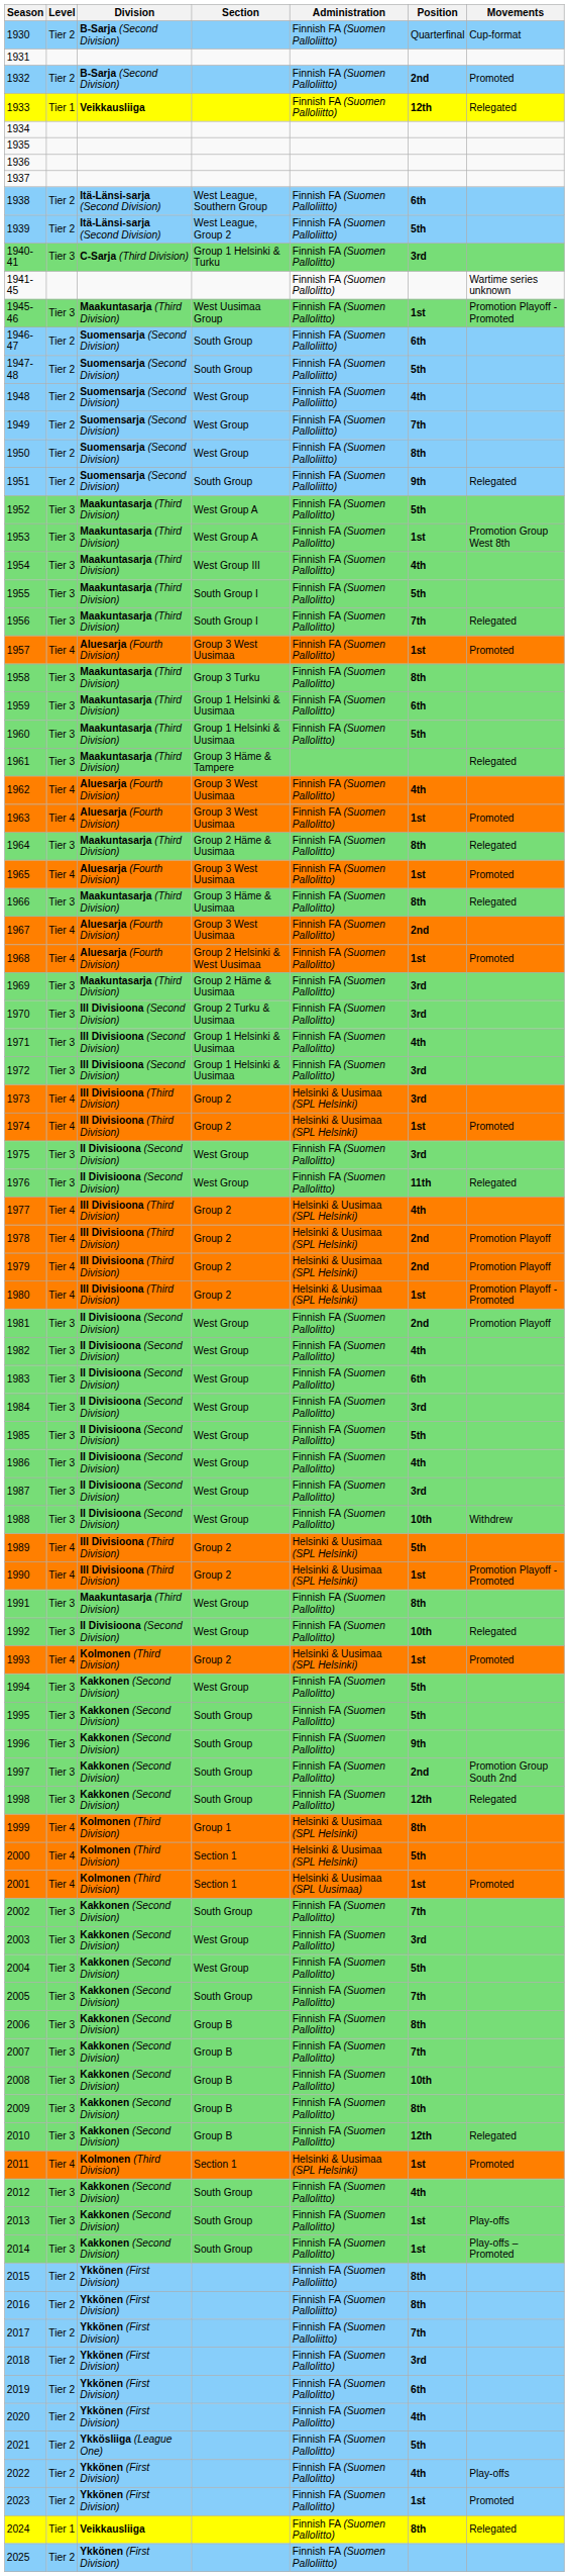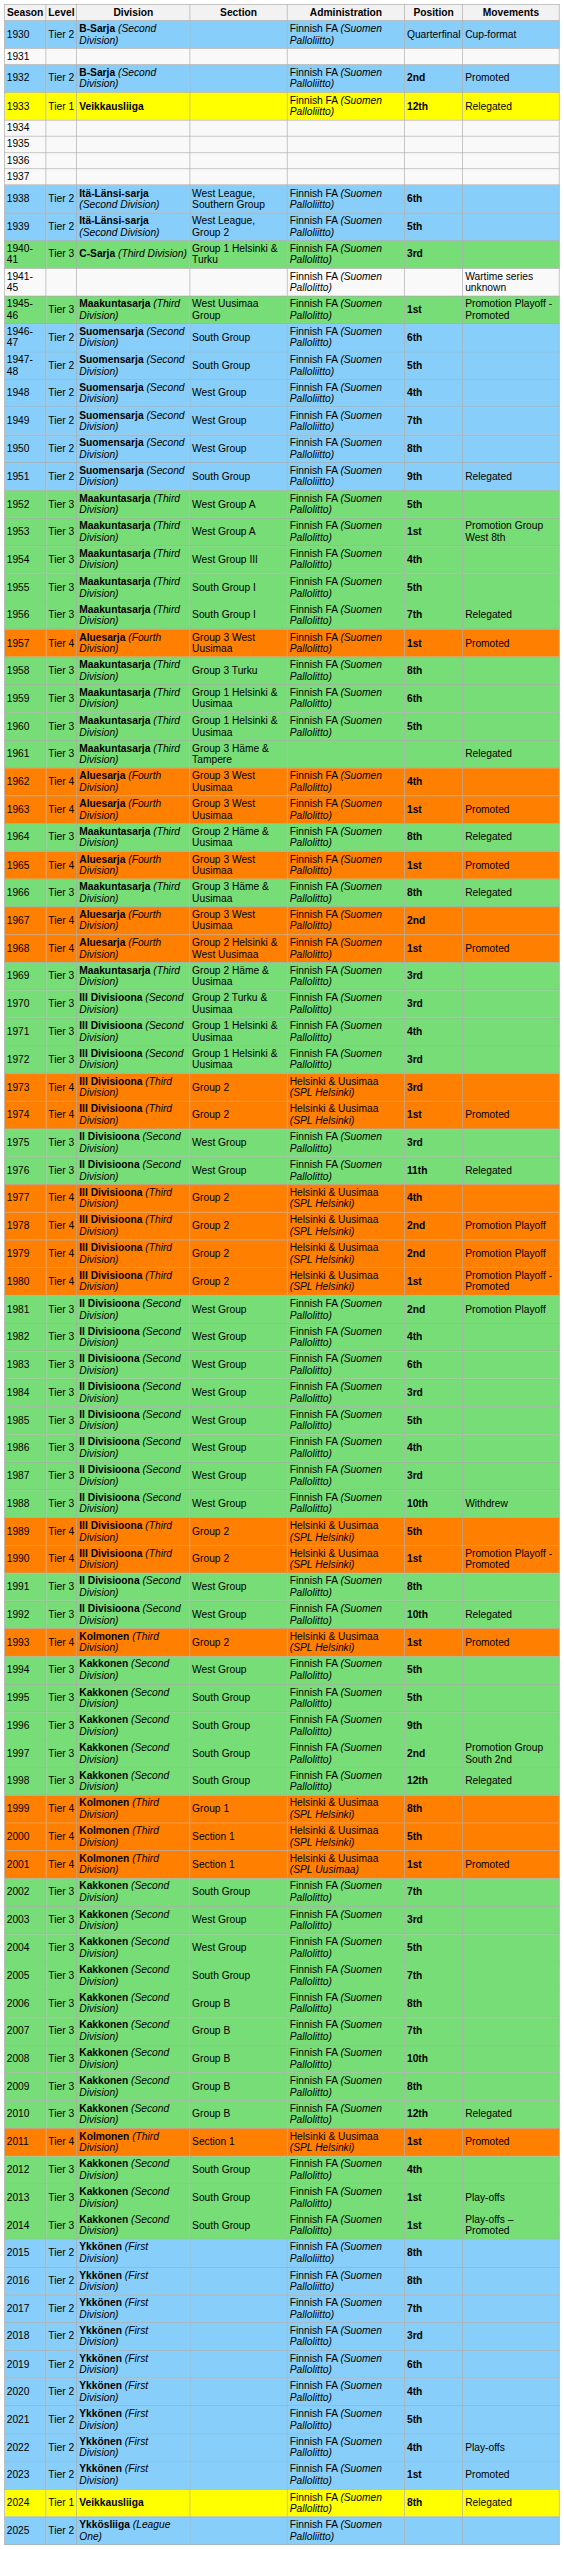1946-47 | Administration: Finnish FA (Suomen Palloliitto) -> Finnish FA (Suomen Pallolitto)
1991 | Division: Maakuntasarja (Third Division) -> II Divisioona (Second Division)
2021 | Division: Ykkösliiga (League One) -> Ykkönen (First Division)
2025 | Division: Ykkönen (First Division) -> Ykkösliiga (League One)
